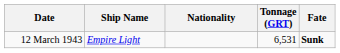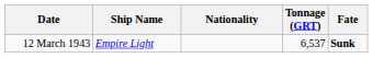12 March 1943 | Tonnage (GRT): 6,531 -> 6,537
